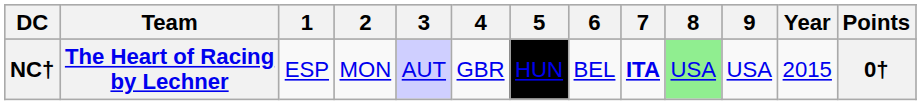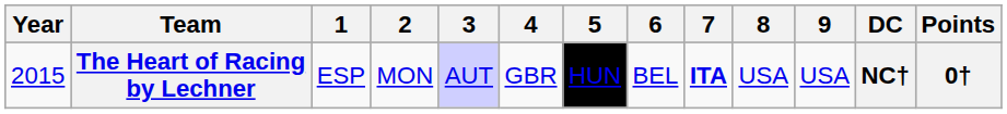columns swapped: Year <-> DC
The Heart of Racing by Lechner | 8: lightgreen background -> no background
